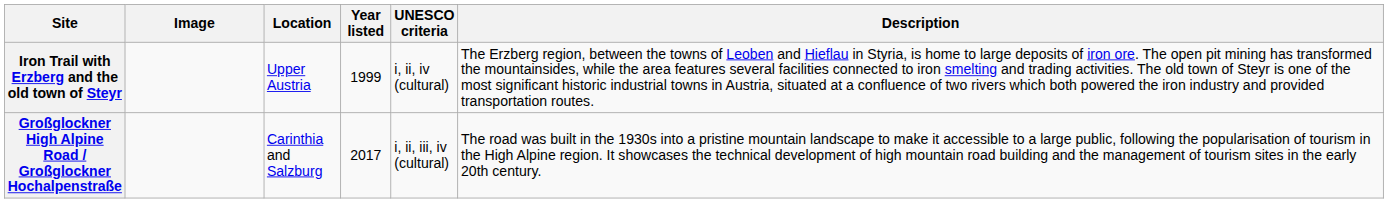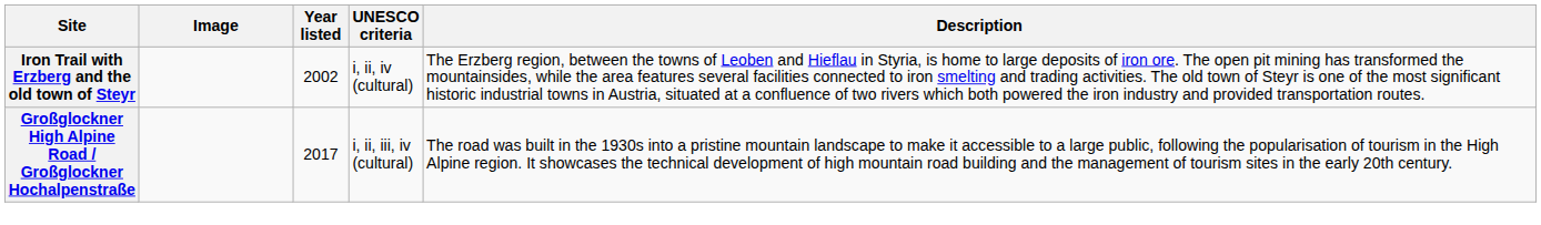- column: Location | Upper Austria | Carinthia and Salzburg
Iron Trail with Erzberg and the old town of Steyr | Year listed: 1999 -> 2002
